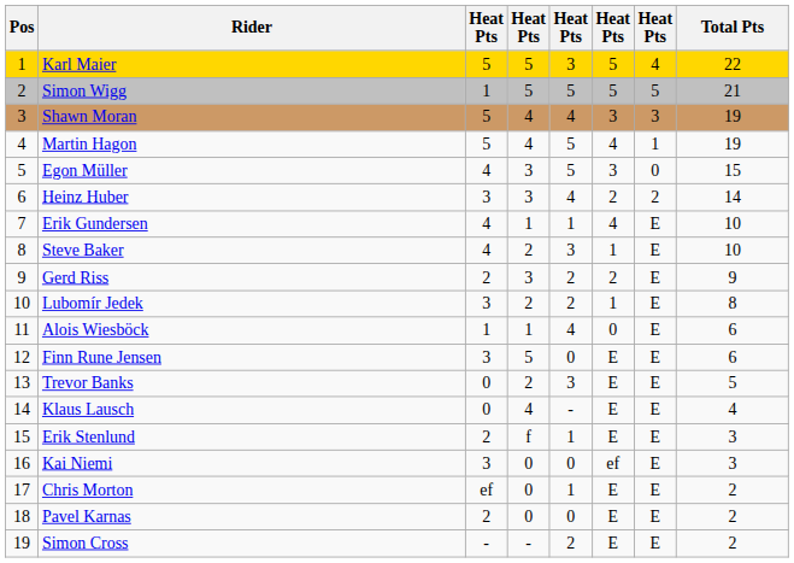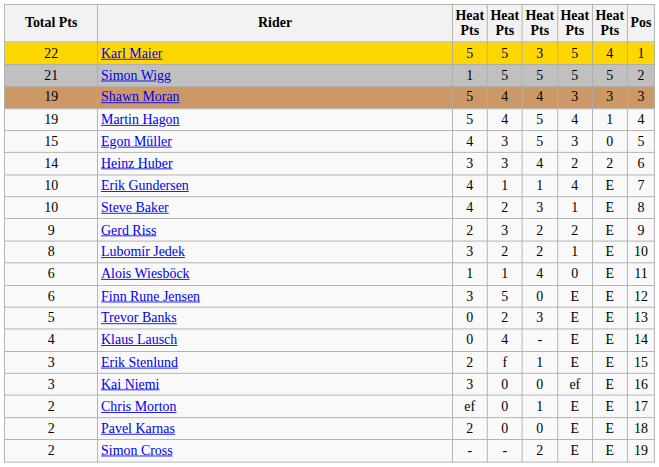columns swapped: Pos <-> Total Pts
